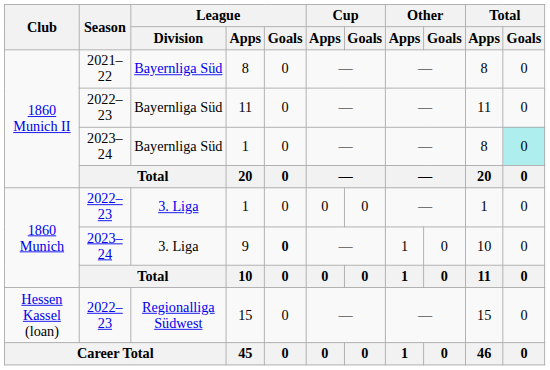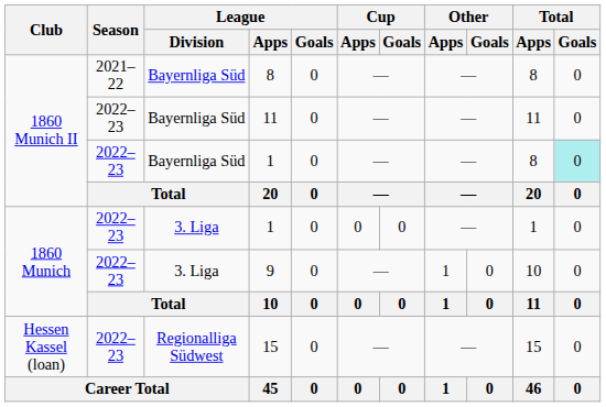1860 Munich II / 1 | Season: 2023–24 -> 2022–23
9 | Season: 2023–24 -> 2022–23
9 | League / Goals: bold -> normal
